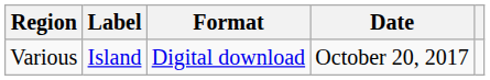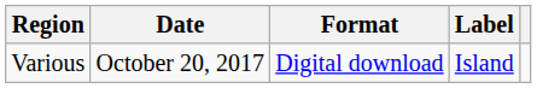columns swapped: Date <-> Label
